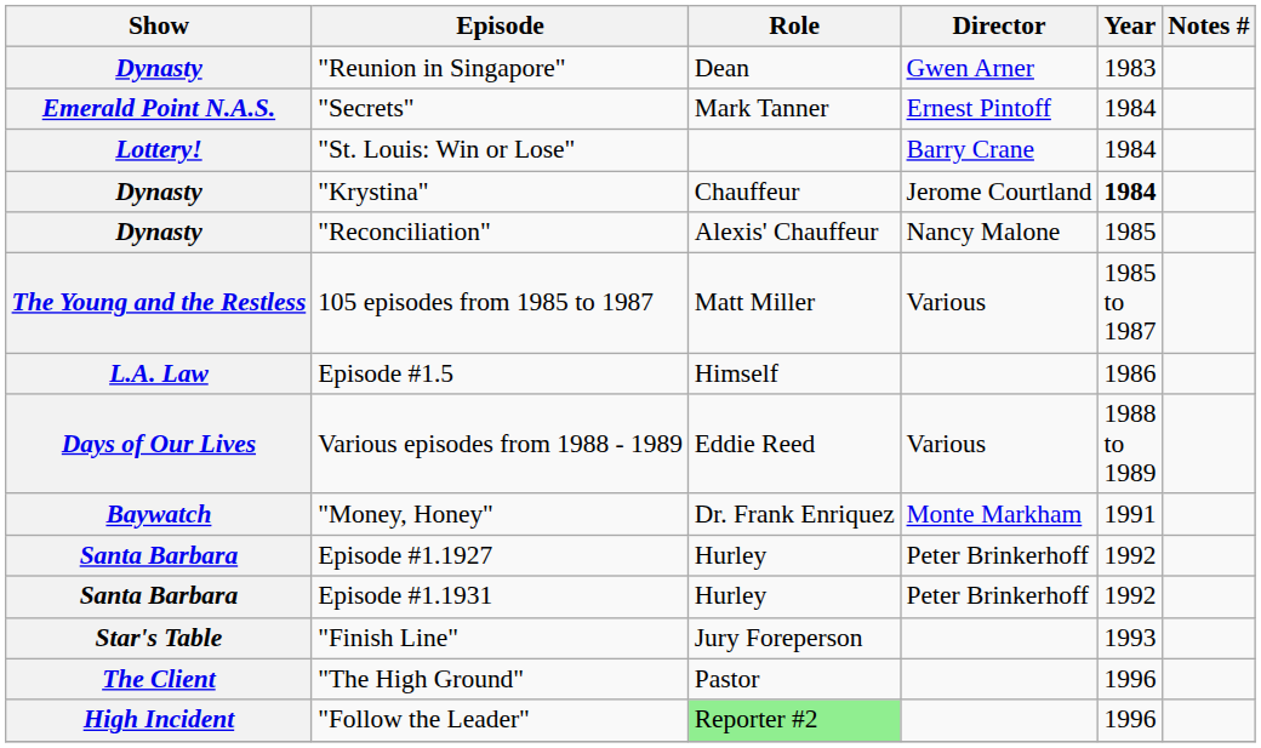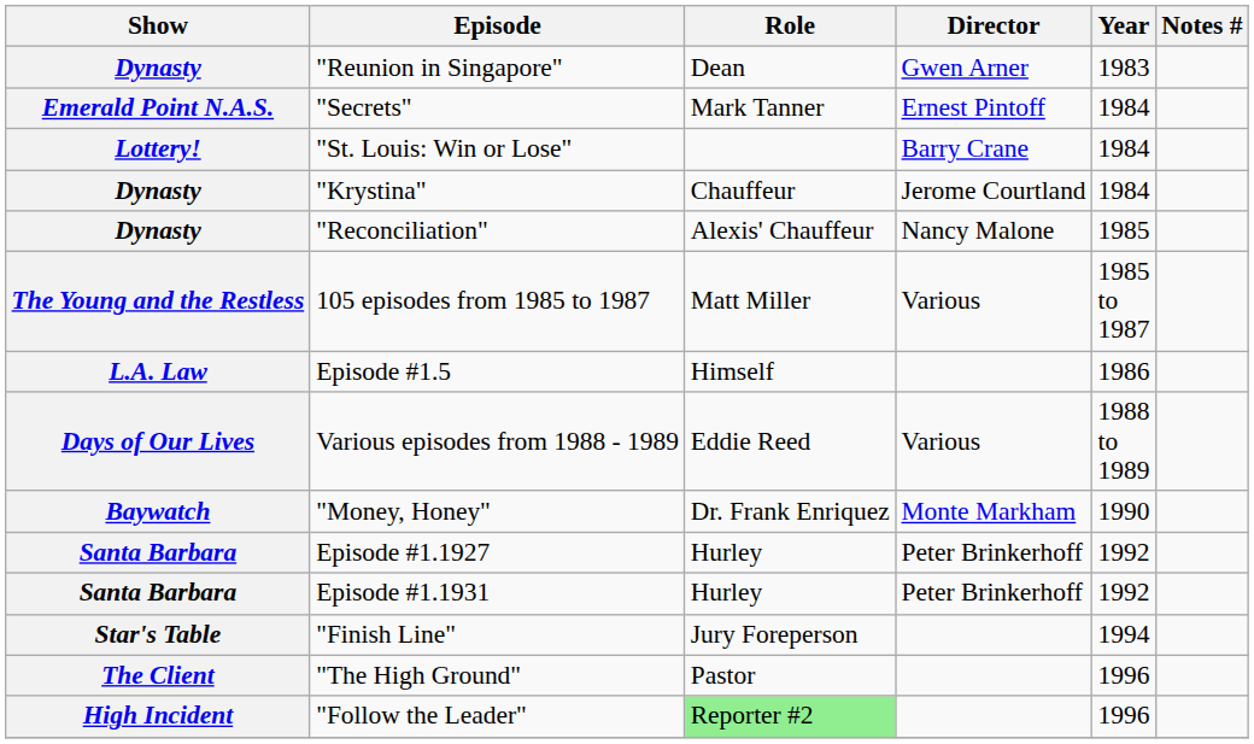"Krystina" | Year: bold -> normal
"Money, Honey" | Year: 1991 -> 1990
"Finish Line" | Year: 1993 -> 1994
